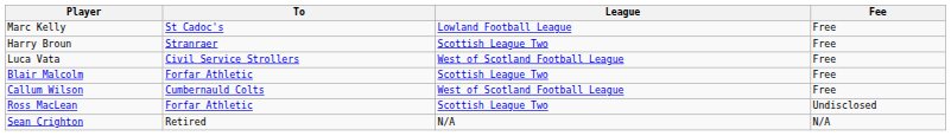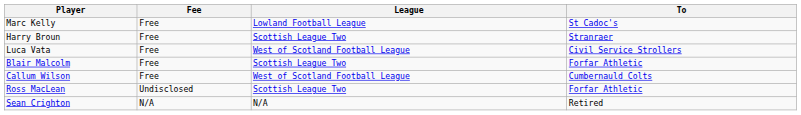columns swapped: To <-> Fee
